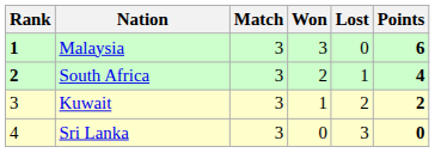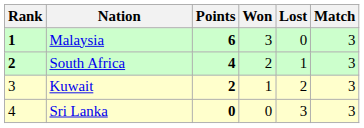columns swapped: Match <-> Points
